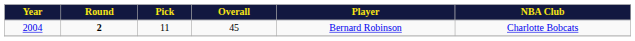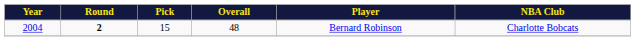2004 | Pick: 11 -> 15
2004 | Overall: 45 -> 48
